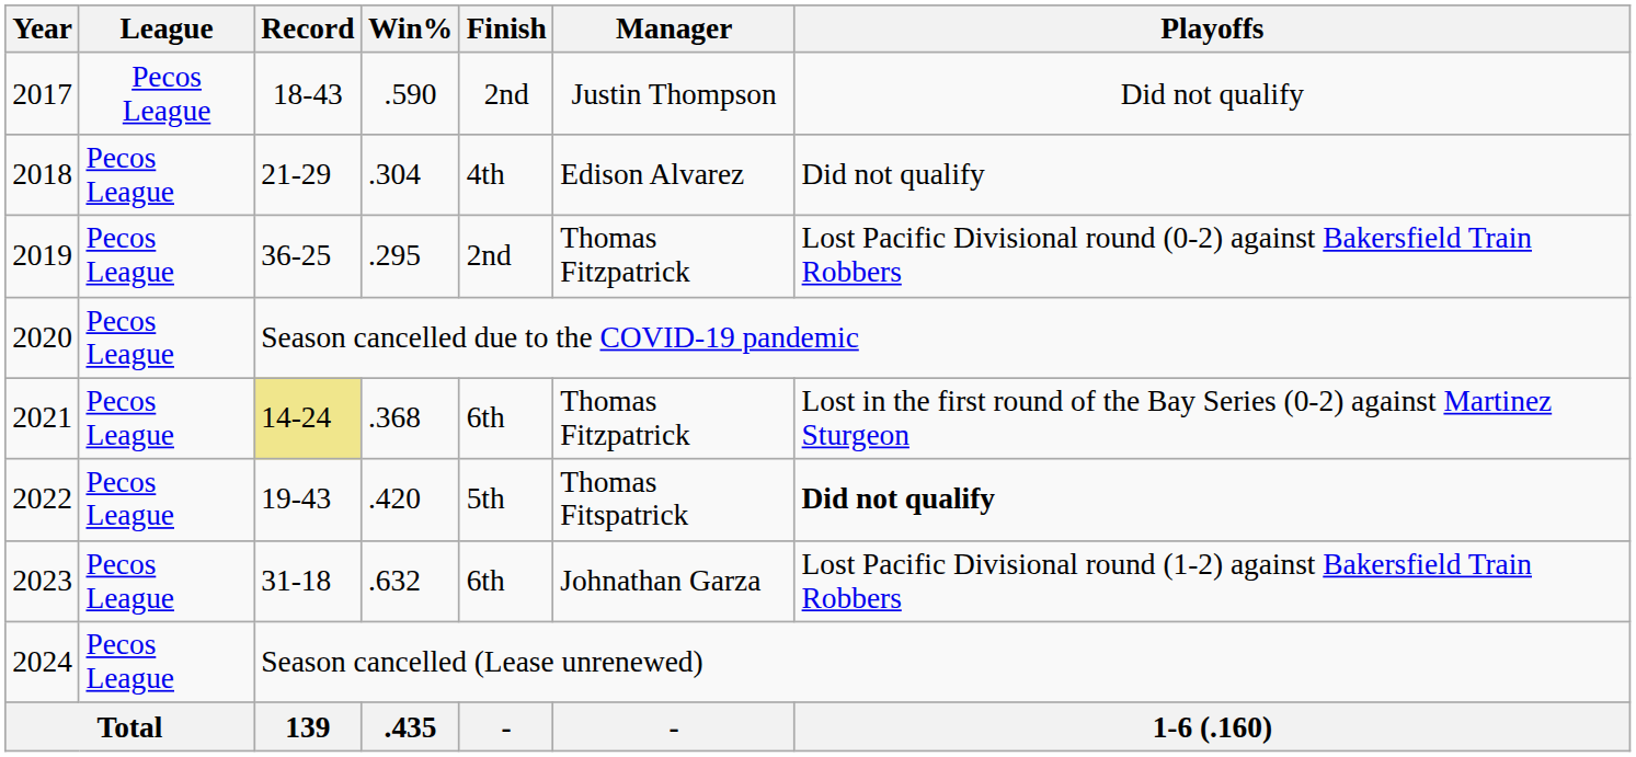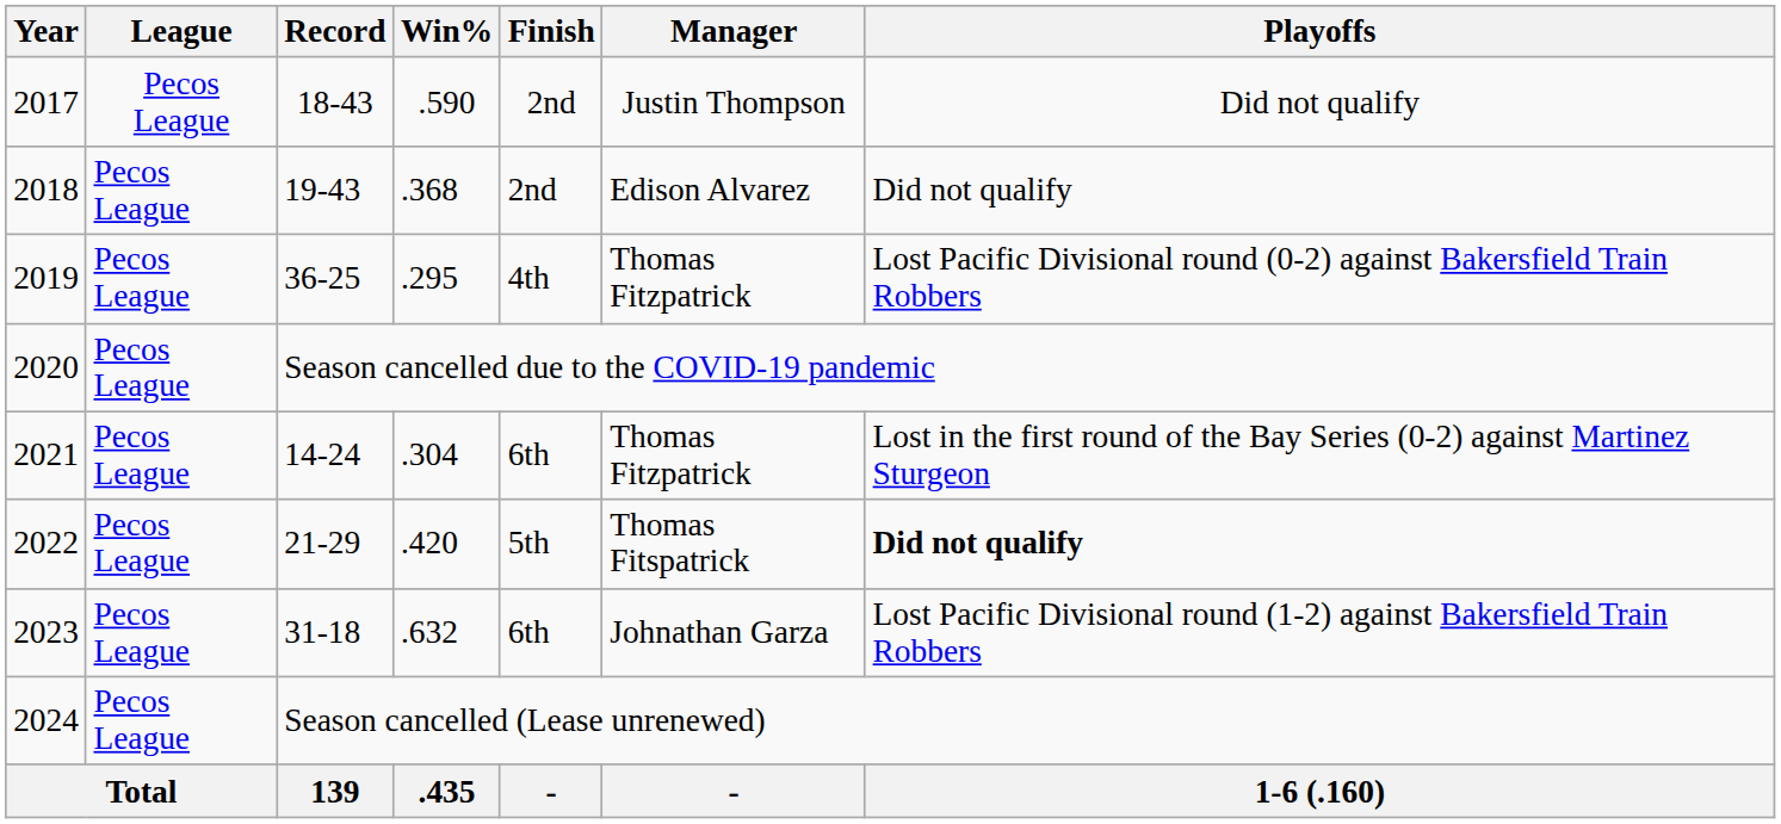2018 | Record: 21-29 -> 19-43
2018 | Win%: .304 -> .368
2018 | Finish: 4th -> 2nd
2019 | Finish: 2nd -> 4th
2021 | Record: khaki background -> no background
2021 | Win%: .368 -> .304
2022 | Record: 19-43 -> 21-29
